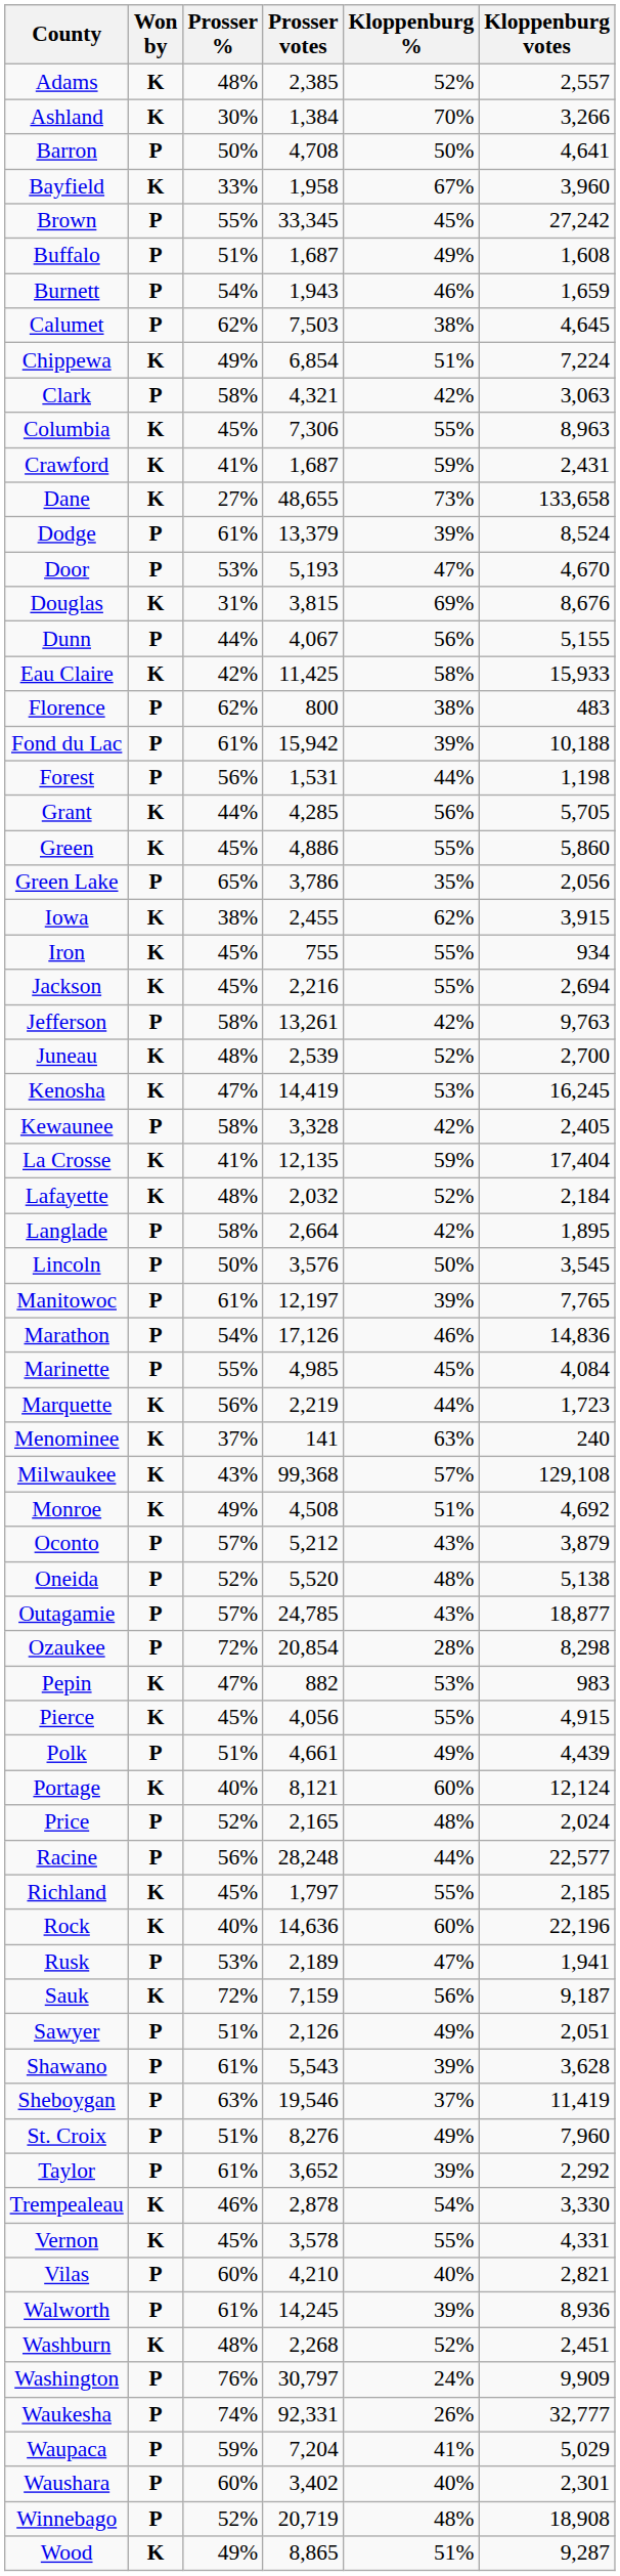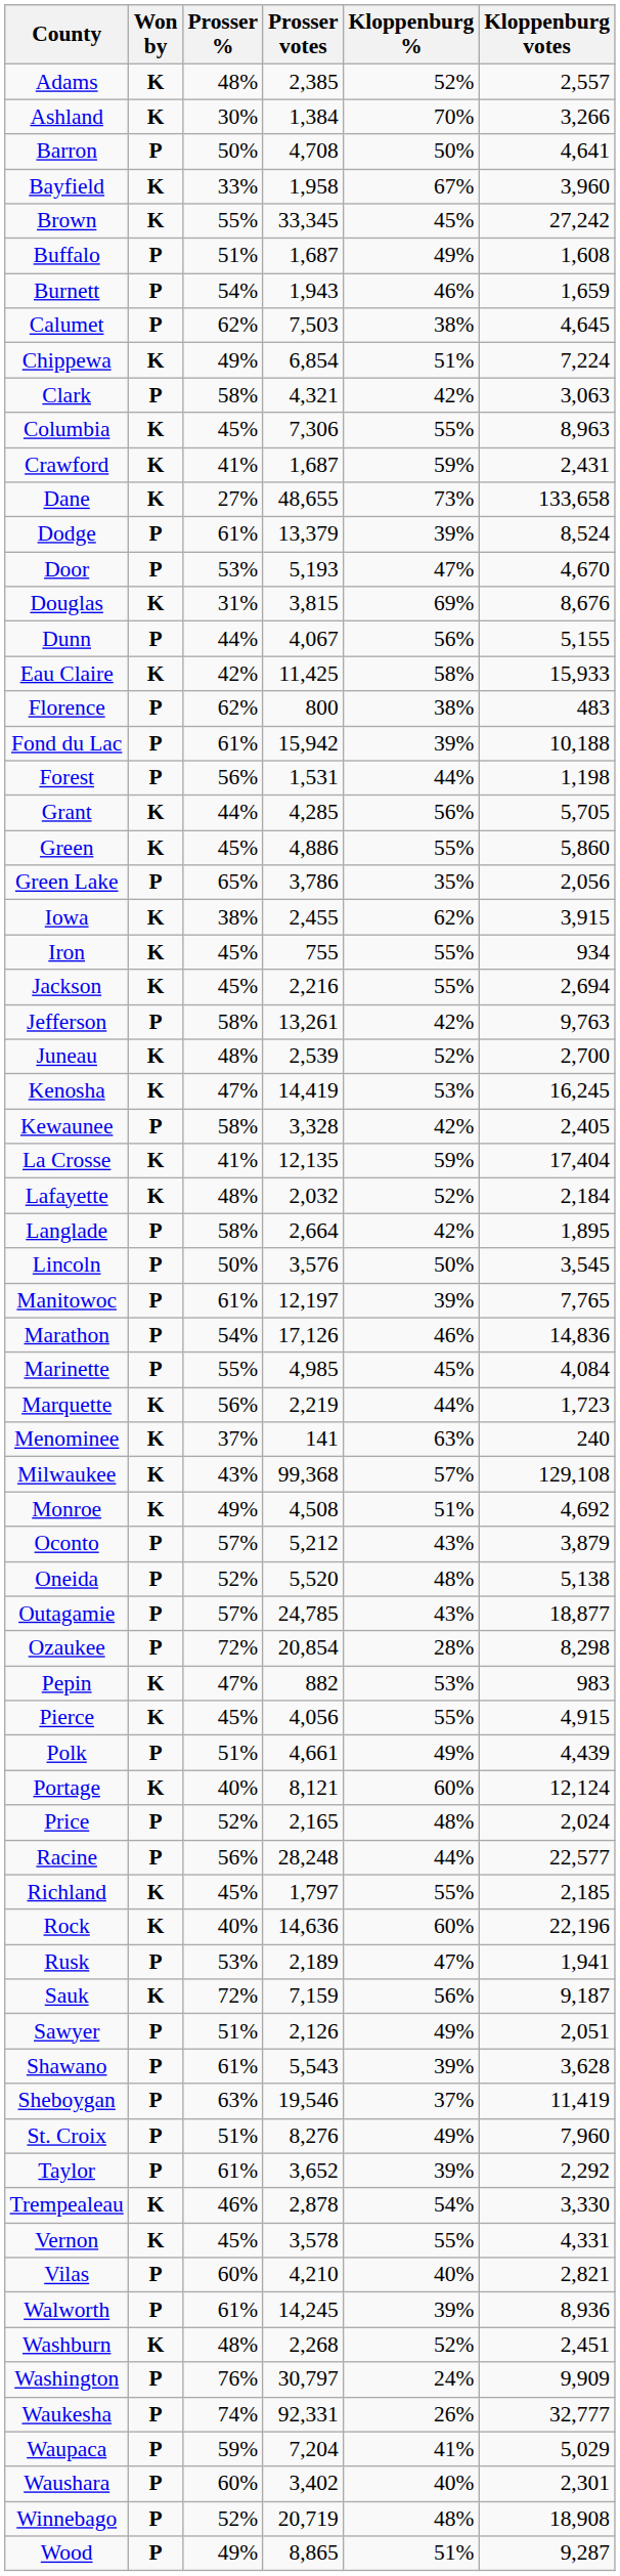Brown | Won by: P -> K
Wood | Won by: K -> P
